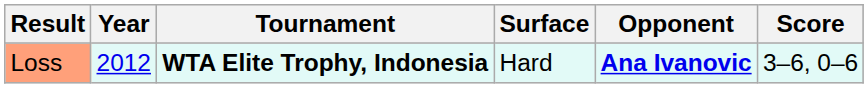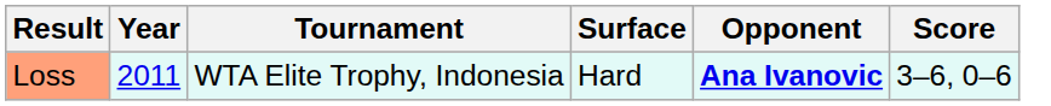Loss | Year: 2012 -> 2011
Loss | Tournament: bold -> normal
